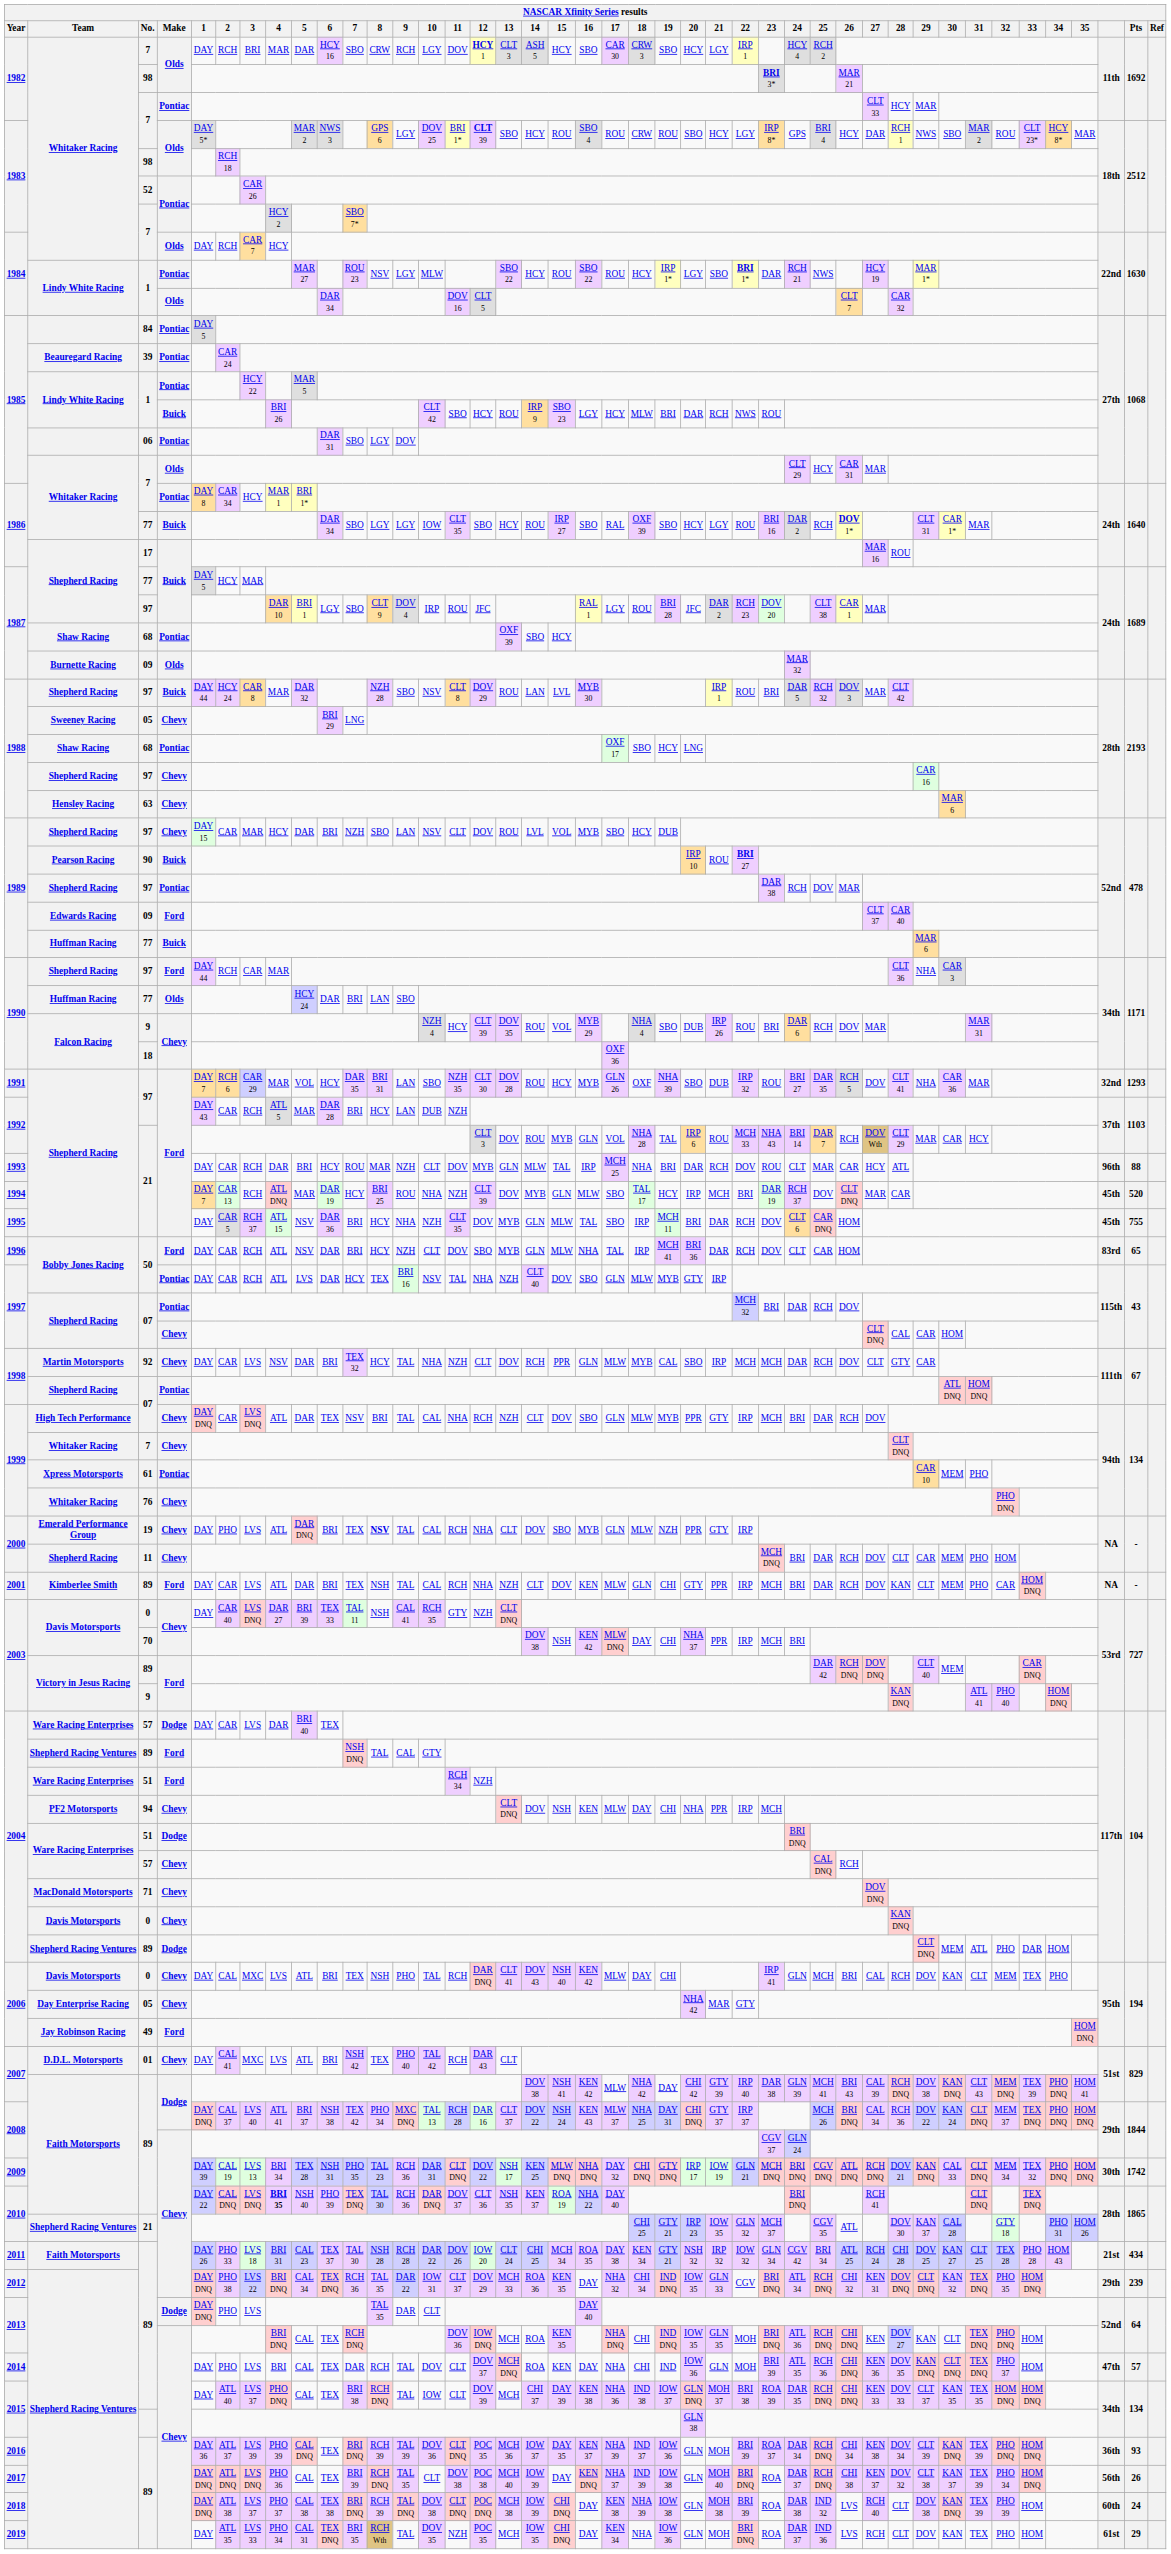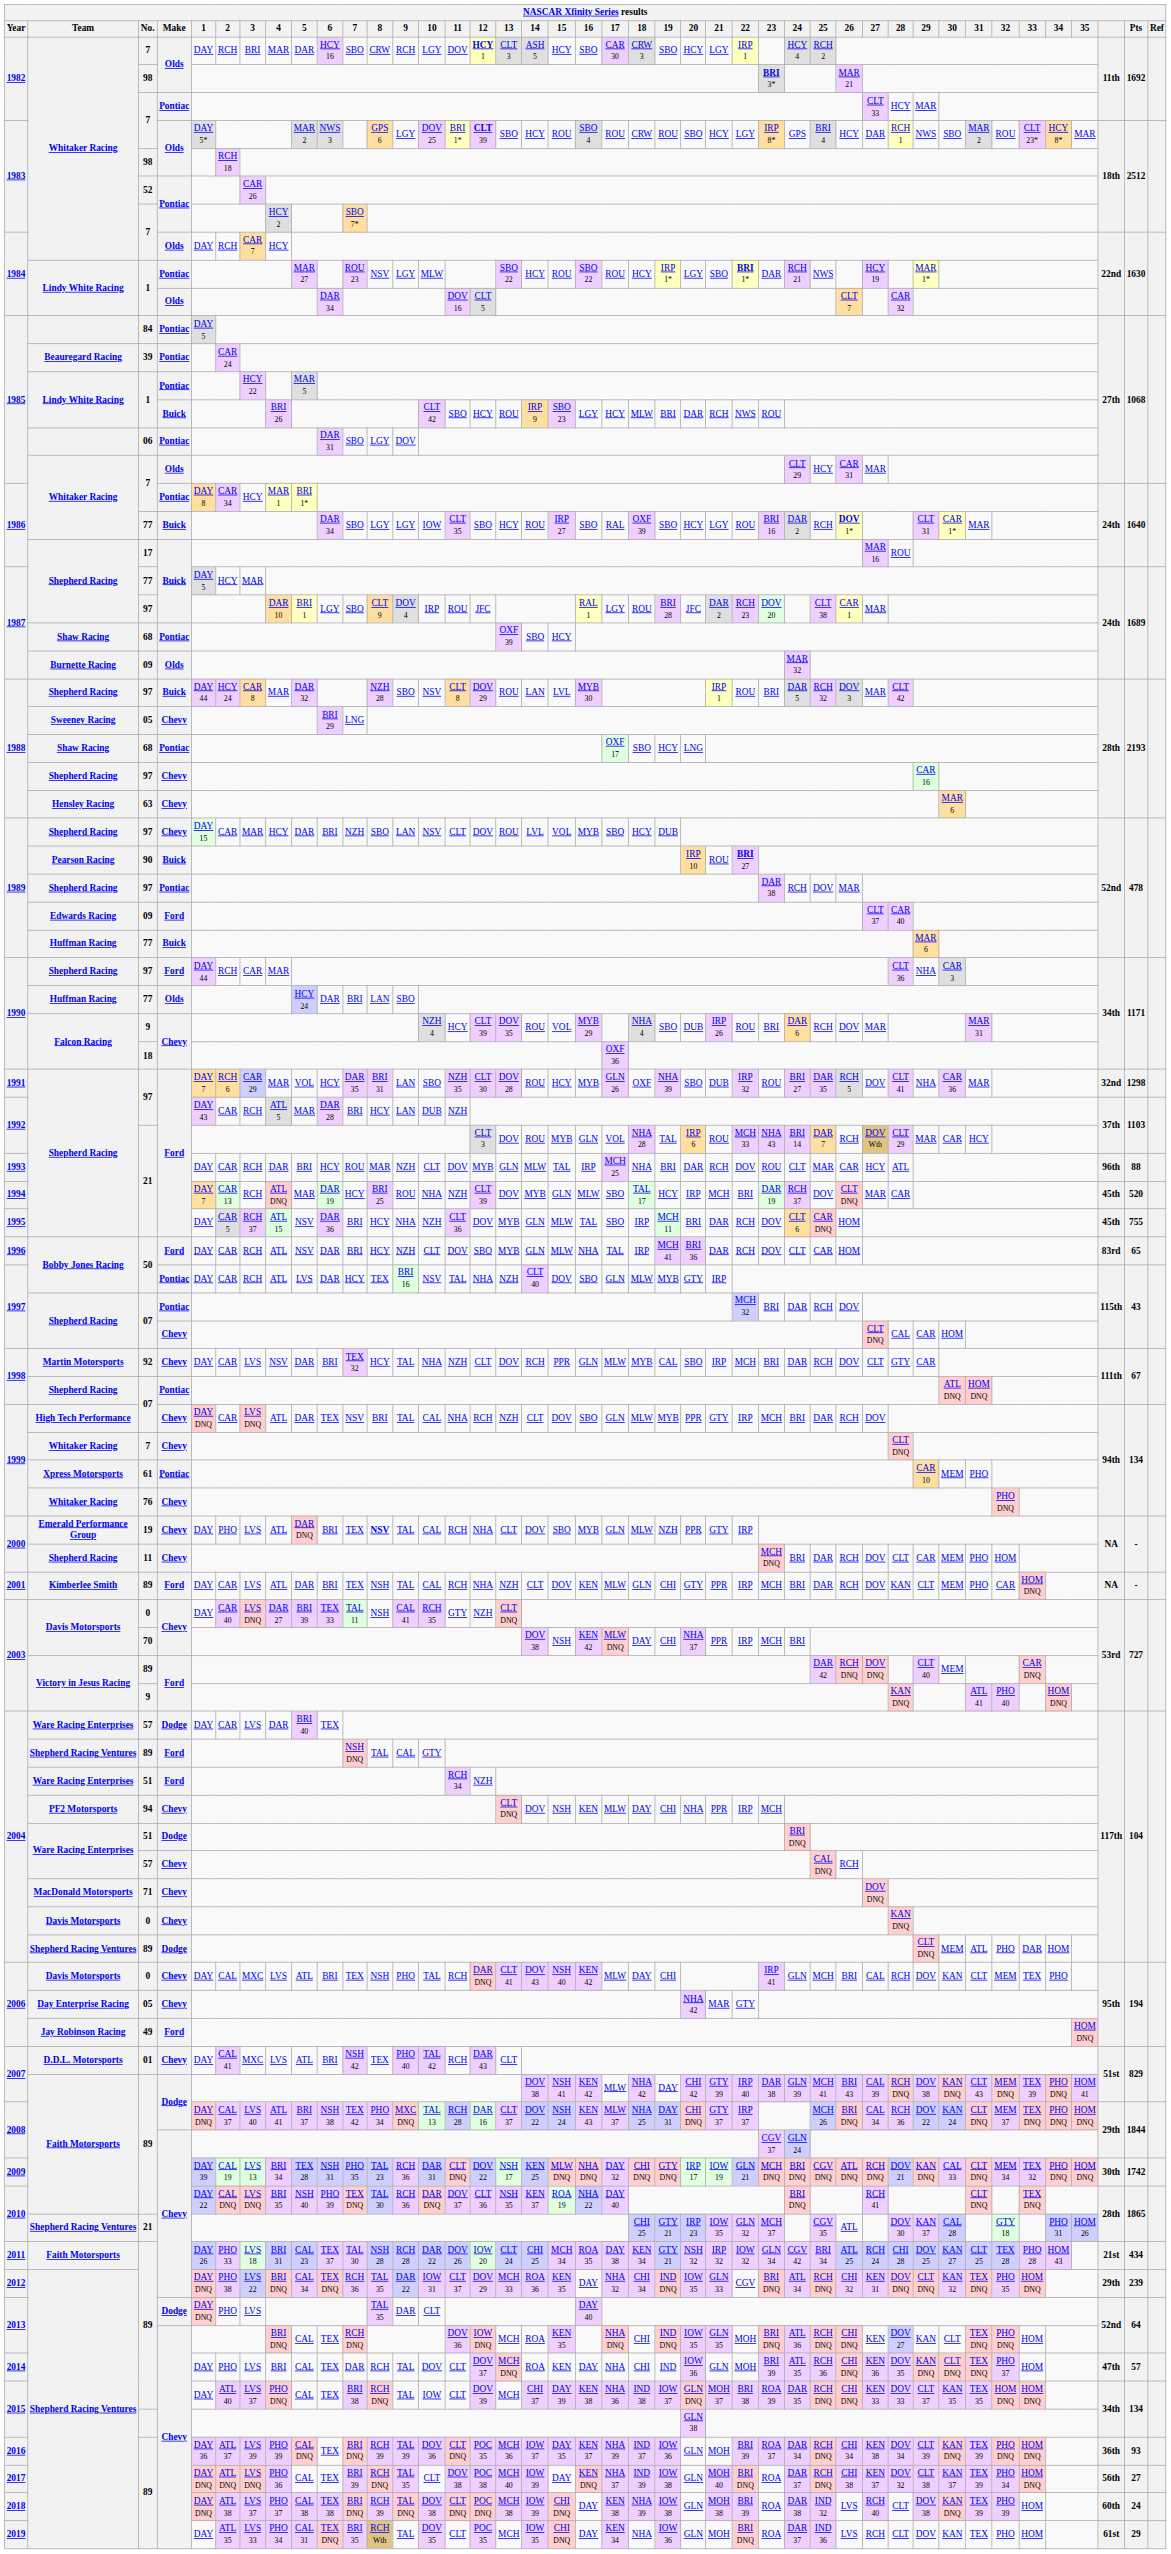1991 | Pts: 1293 -> 1298
1995 | 11: CLT 35 -> CLT 36
1998 / 92 | 23: MCH -> BRI
2010 / 89 | 4: bold -> normal
2017 | Pts: 26 -> 27
2019 | 11: NZH -> CLT
